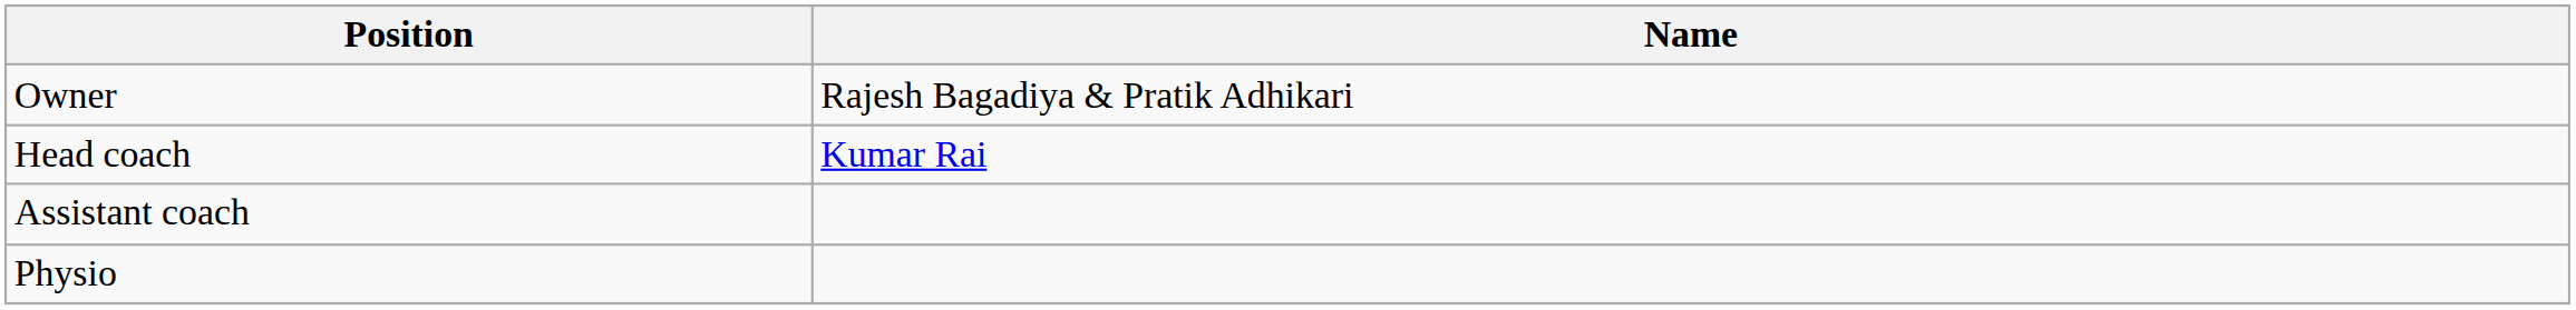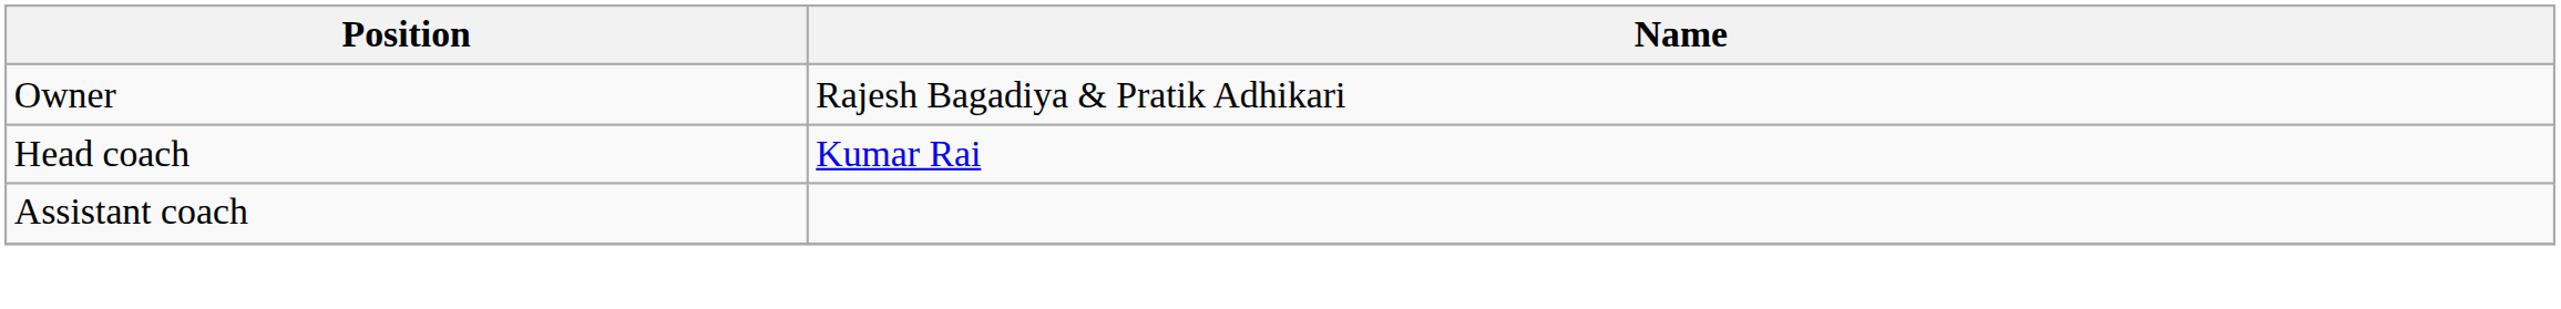- row: Physio
